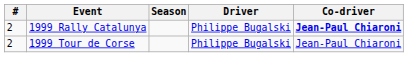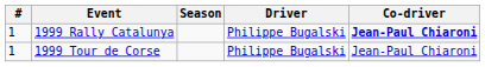1999 Rally Catalunya | #: 2 -> 1
1999 Tour de Corse | #: 2 -> 1
